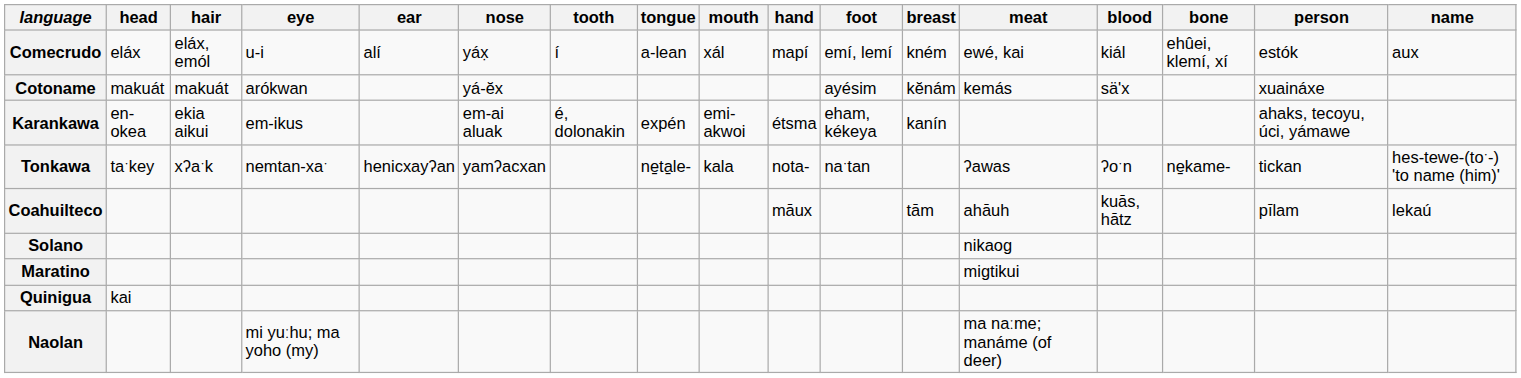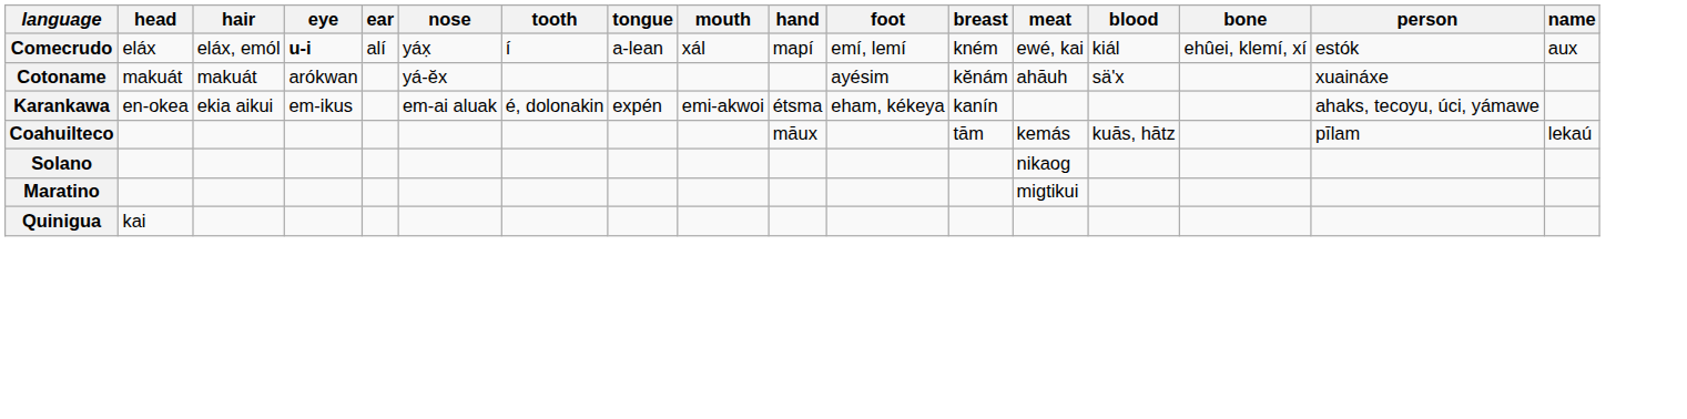Comecrudo | eye: normal -> bold
Cotoname | meat: kemás -> ahāuh
- row: Tonkawa | taˑkey | xʔaˑk | nemtan-xaˑ | henicxayʔan | yamʔacxan | ne̠ta̠le- | kala | nota- | naˑtan | ʔawas | ʔoˑn | ne̠kame- | tickan | hes-tewe-(toˑ-) 'to name (him)'
Coahuilteco | meat: ahāuh -> kemás
- row: Naolan | mi yuːhu; ma yoho (my) | ma naːme; manáme (of deer)
